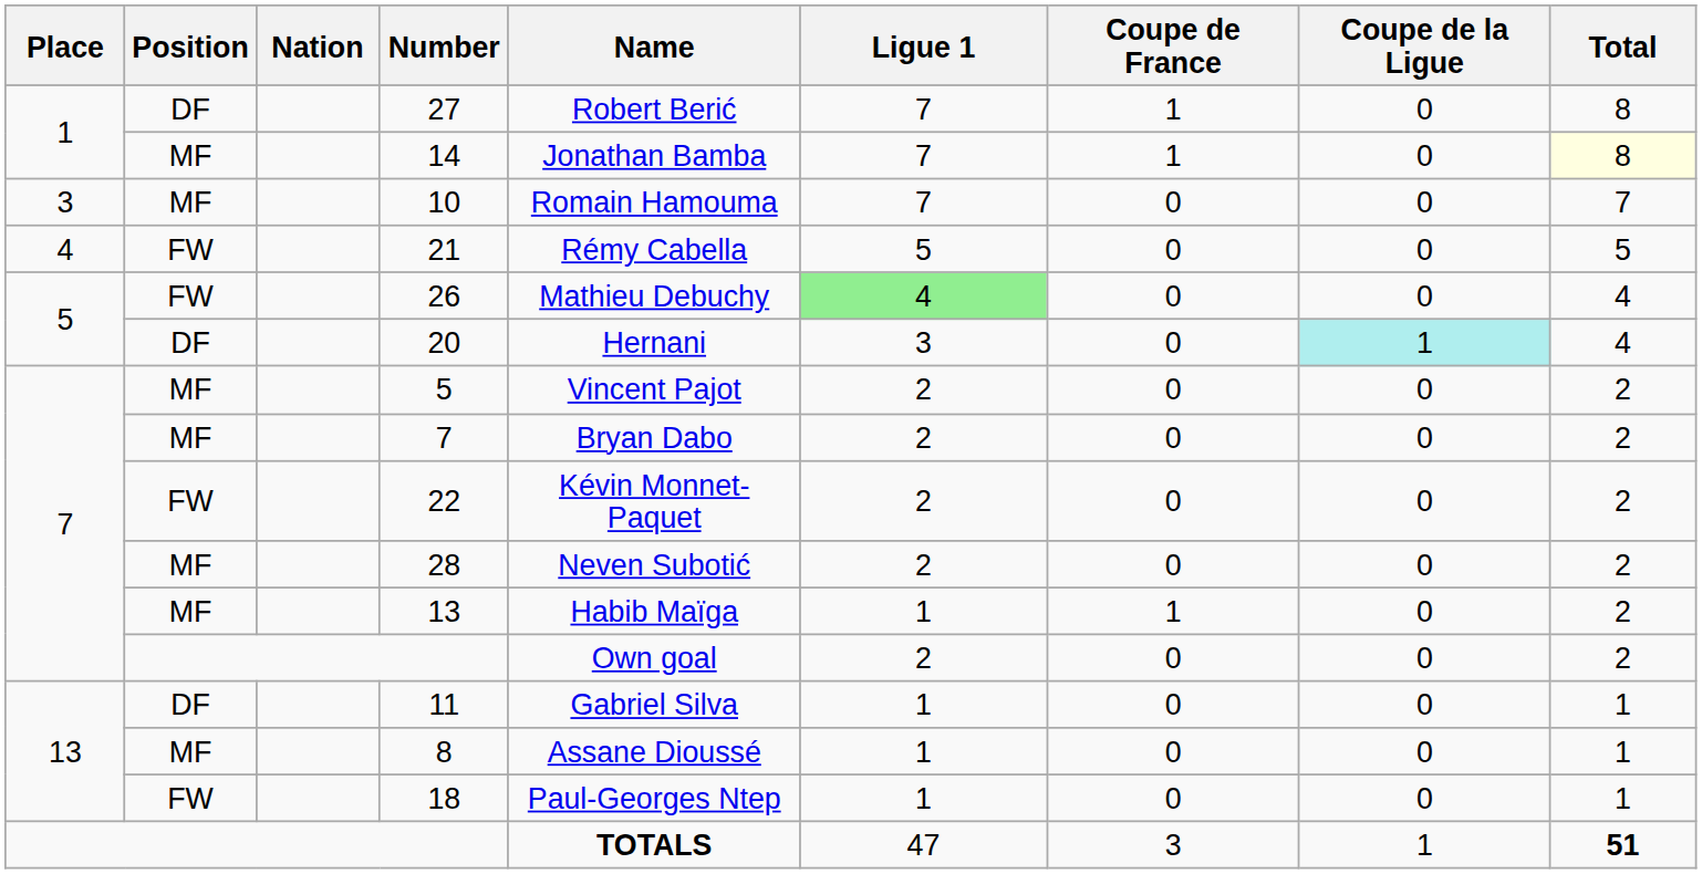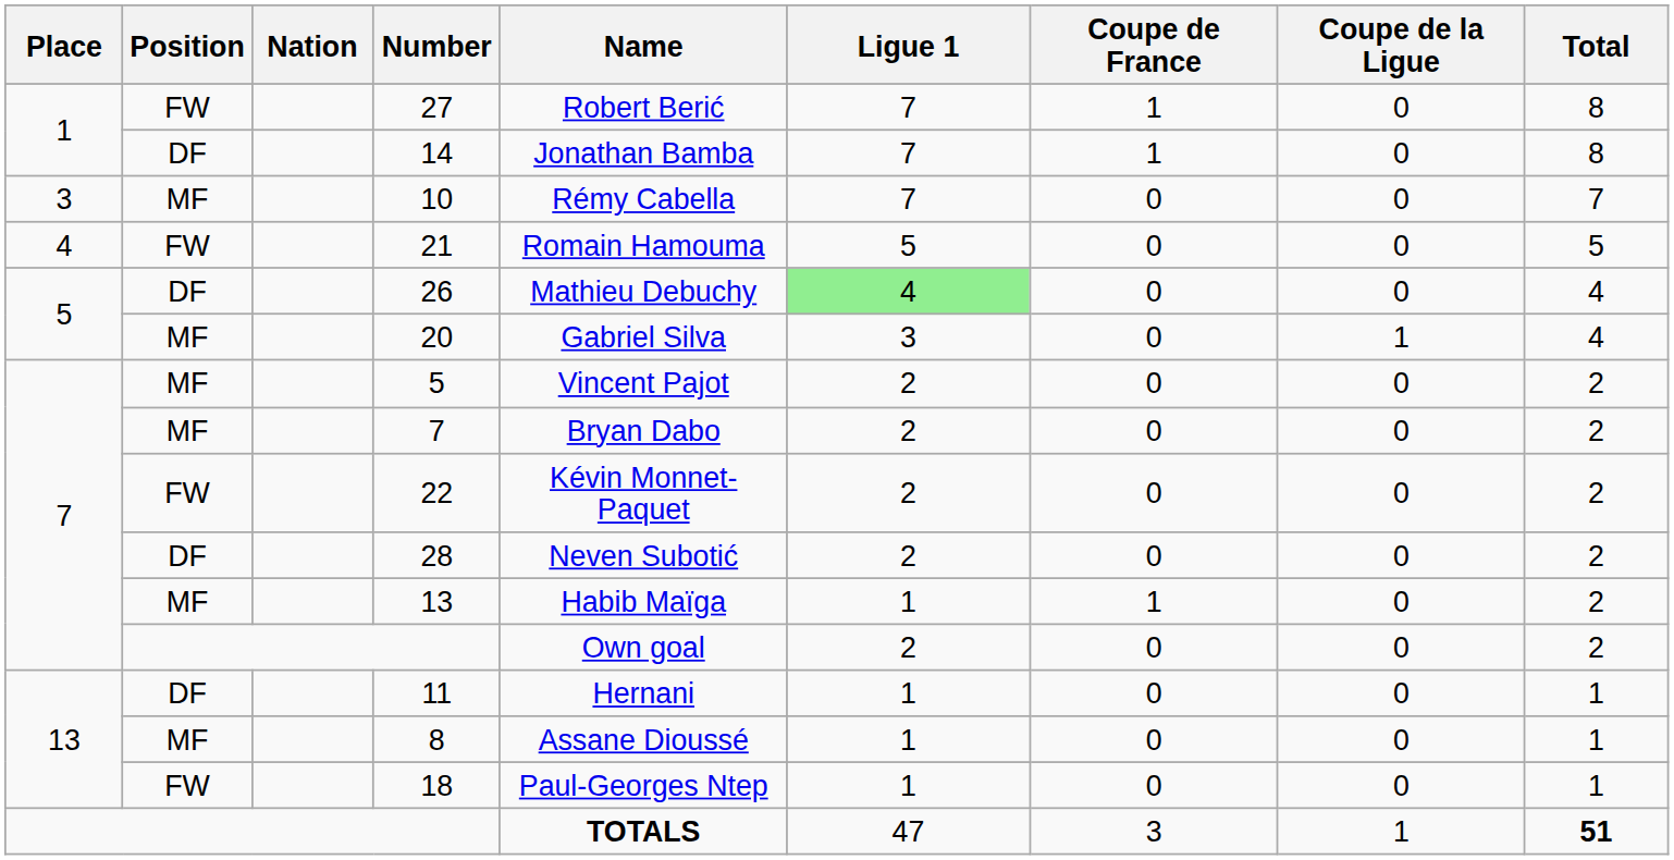27 | Position: DF -> FW
14 | Position: MF -> DF
14 | Total: lightyellow background -> no background
10 | Name: Romain Hamouma -> Rémy Cabella
21 | Name: Rémy Cabella -> Romain Hamouma
26 | Position: FW -> DF
20 | Position: DF -> MF
20 | Name: Hernani -> Gabriel Silva
20 | Coupe de la Ligue: paleturquoise background -> no background
28 | Position: MF -> DF
11 | Name: Gabriel Silva -> Hernani
